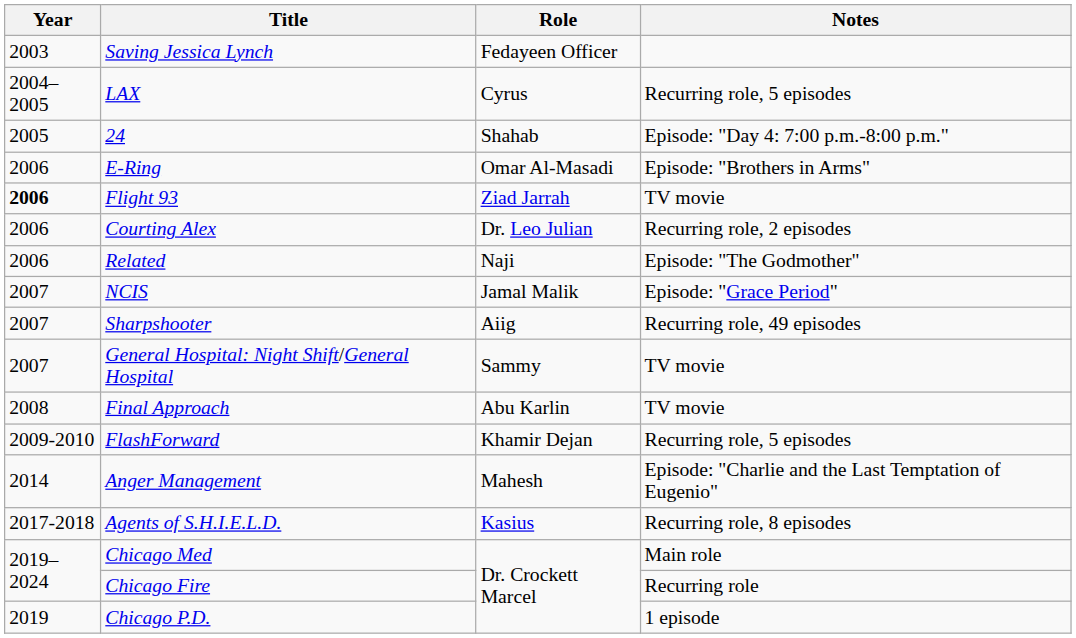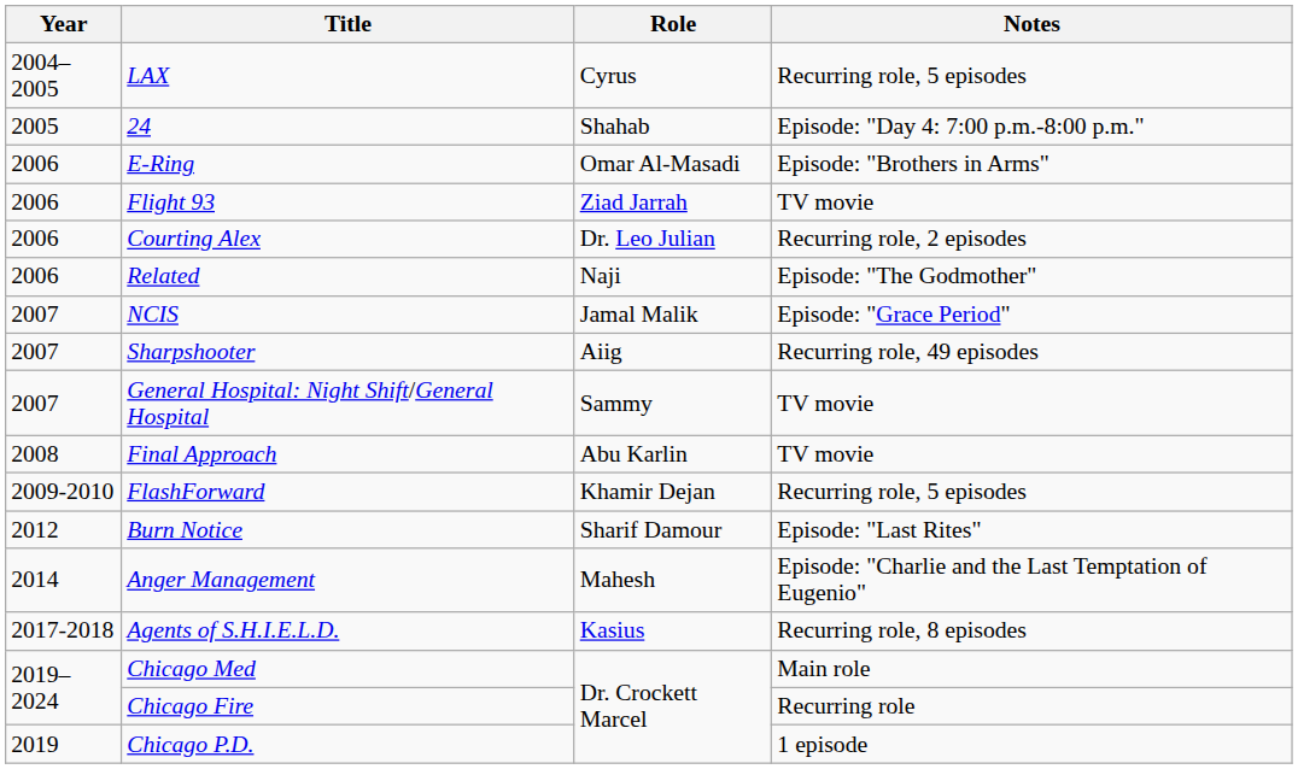- row: 2003 | Saving Jessica Lynch | Fedayeen Officer
Flight 93 | Year: bold -> normal
+ row: 2012 | Burn Notice | Sharif Damour | Episode: "Last Rites"
